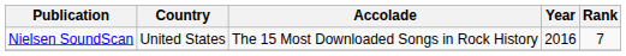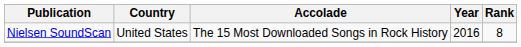Nielsen SoundScan | Rank: 7 -> 8
